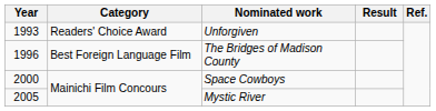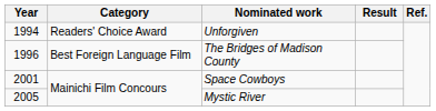Unforgiven | Year: 1993 -> 1994
Space Cowboys | Year: 2000 -> 2001
